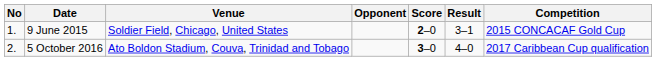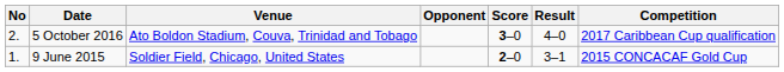rows swapped: 9 June 2015 <-> 5 October 2016
